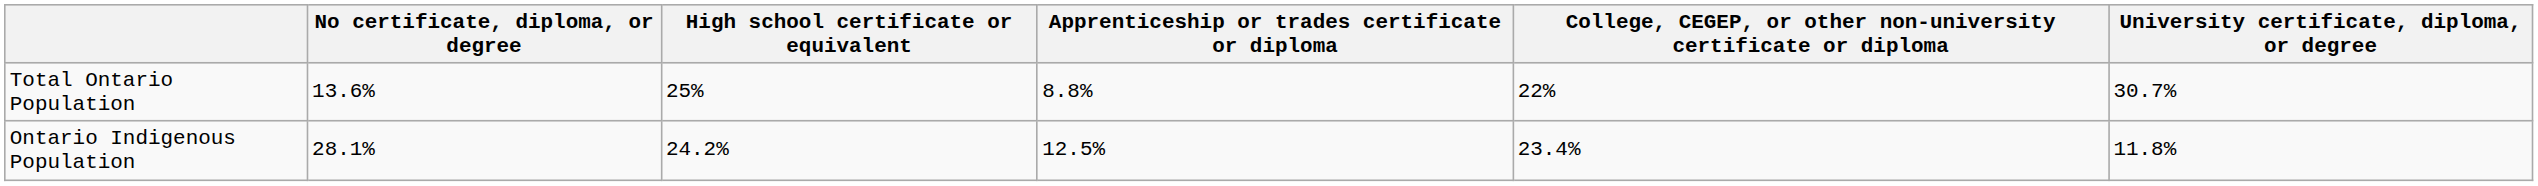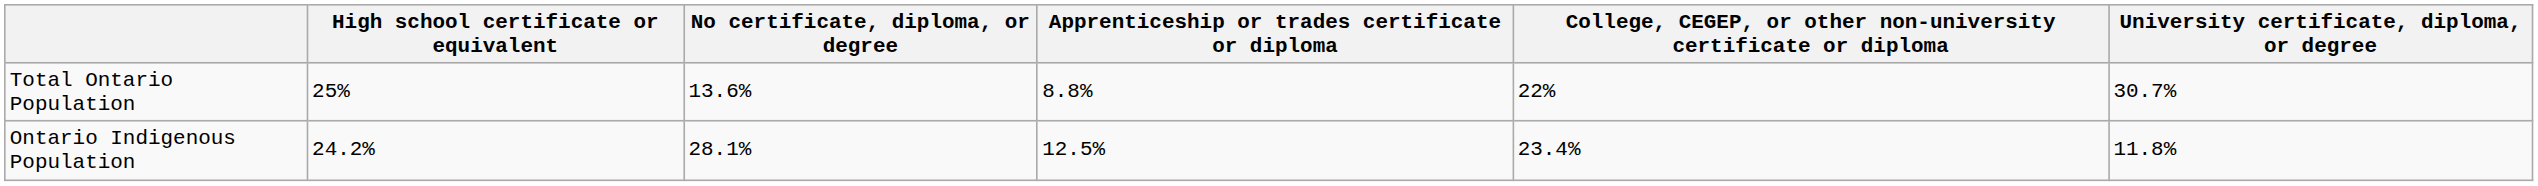columns swapped: No certificate, diploma, or degree <-> High school certificate or equivalent
